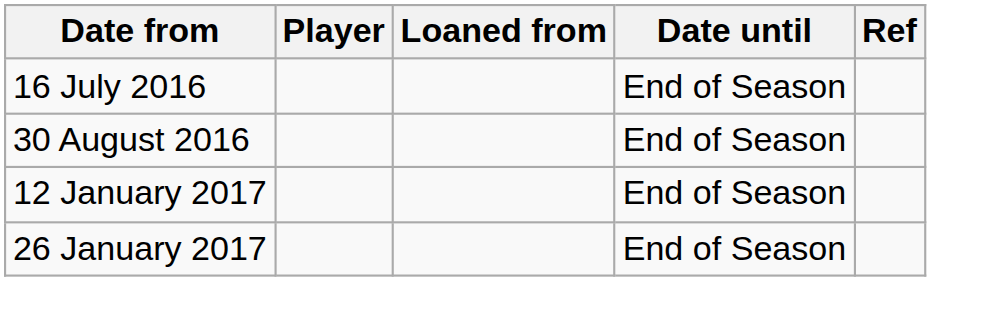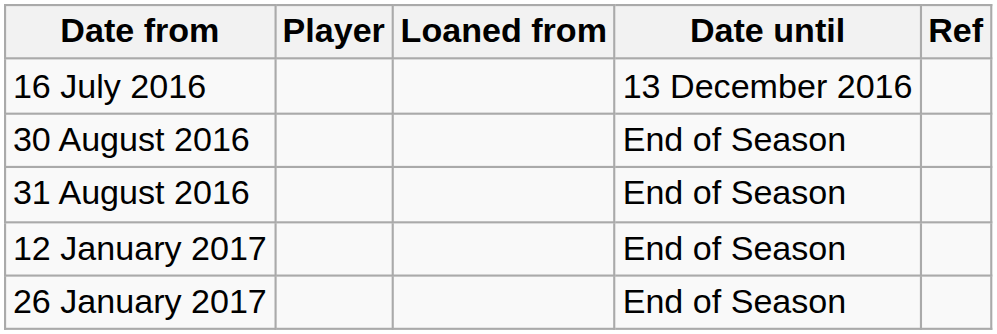16 July 2016 | Date until: End of Season -> 13 December 2016
+ row: 31 August 2016 | End of Season
